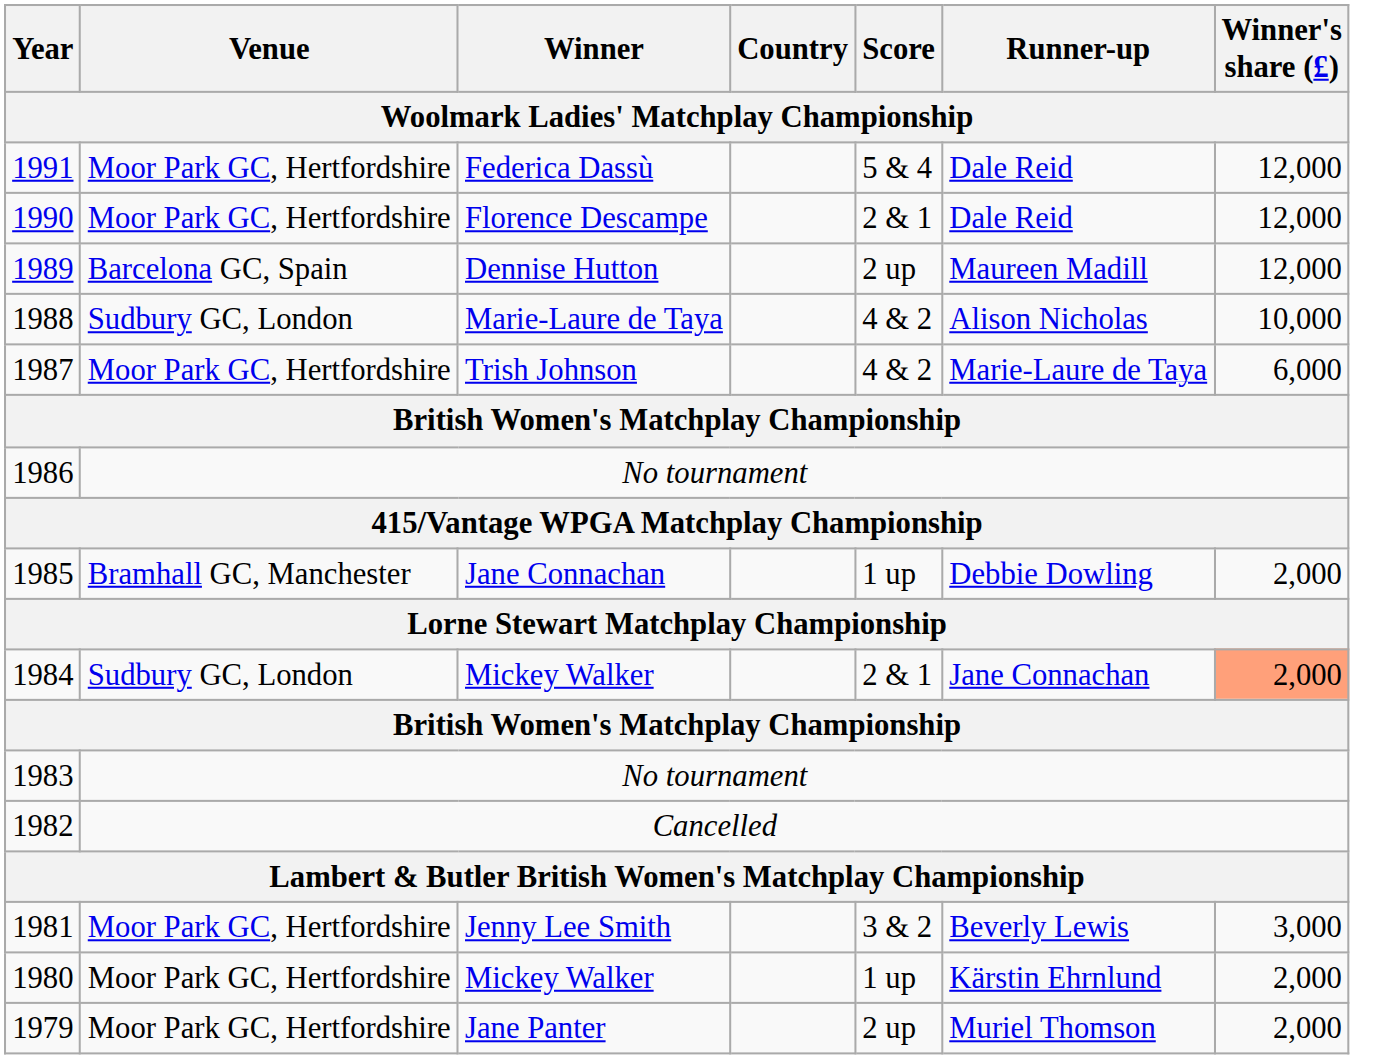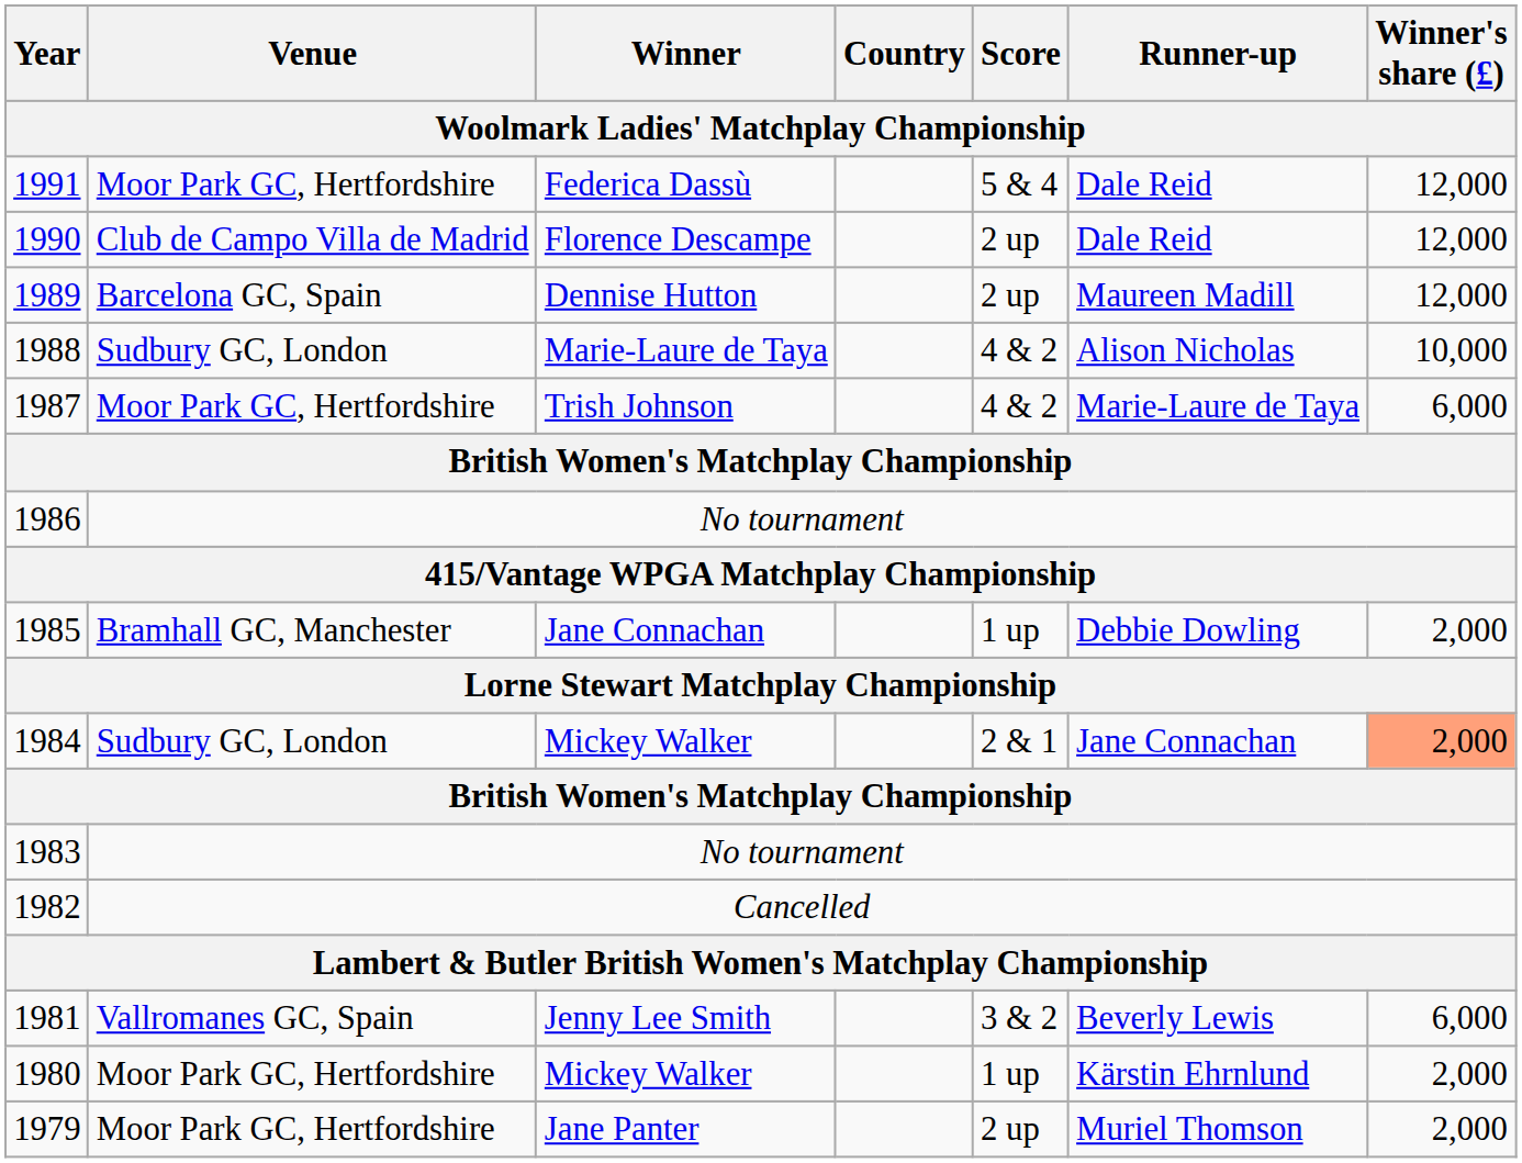1990 | Venue / Woolmark Ladies' Matchplay Championship: Moor Park GC, Hertfordshire -> Club de Campo Villa de Madrid
1990 | Score / Woolmark Ladies' Matchplay Championship: 2 & 1 -> 2 up
1981 | Venue / Woolmark Ladies' Matchplay Championship: Moor Park GC, Hertfordshire -> Vallromanes GC, Spain
1981 | Winner's share (£) / Woolmark Ladies' Matchplay Championship: 3,000 -> 6,000
